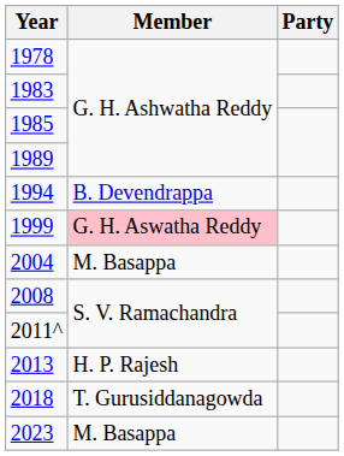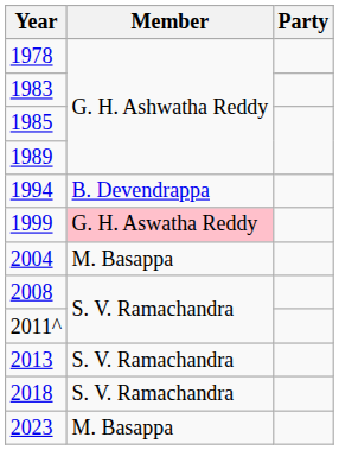2013 | Member: H. P. Rajesh -> S. V. Ramachandra
2018 | Member: T. Gurusiddanagowda -> S. V. Ramachandra
